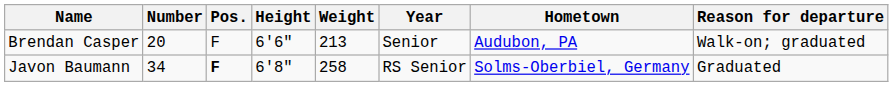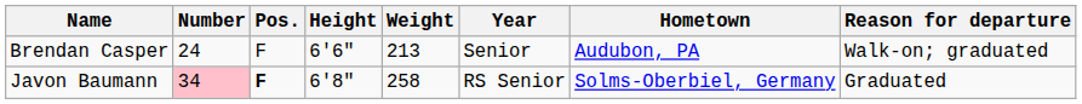Brendan Casper | Number: 20 -> 24
Javon Baumann | Number: no background -> pink background
